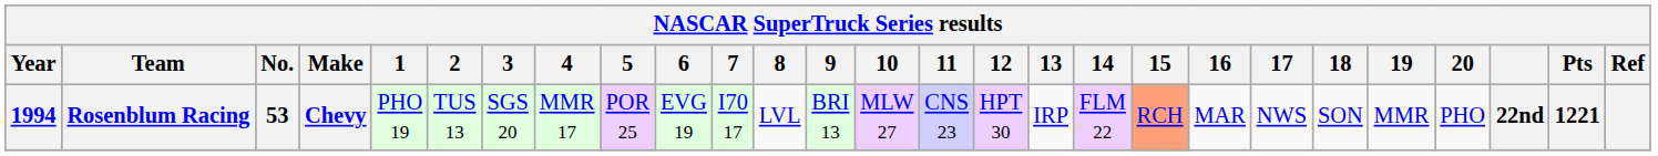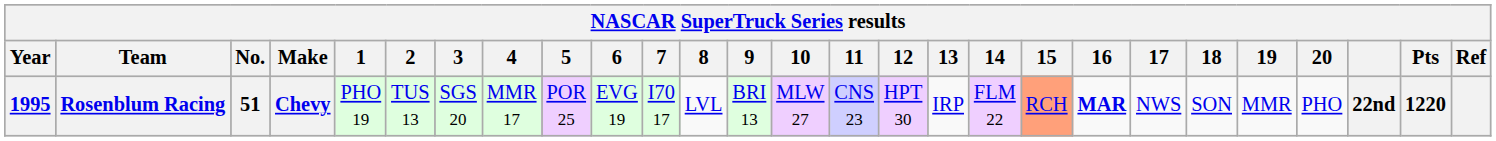Rosenblum Racing | Year: 1994 -> 1995
Rosenblum Racing | No.: 53 -> 51
Rosenblum Racing | 16: normal -> bold
Rosenblum Racing | Pts: 1221 -> 1220
